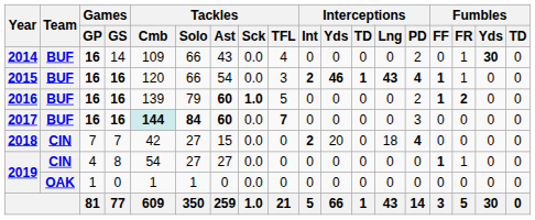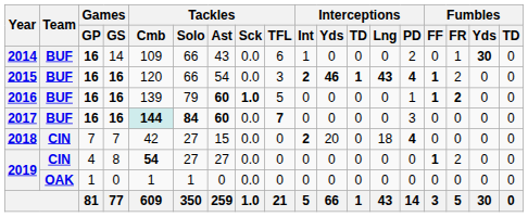2014 | Tackles / TFL: 4 -> 6
2014 | Interceptions / Int: 0 -> 1
2015 | Fumbles / FR: 1 -> 2
2016 | Interceptions / PD: 2 -> 1
2019 / 8 | Tackles / Cmb: normal -> bold
2019 / 8 | Fumbles / FR: 1 -> 2
